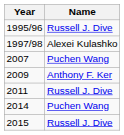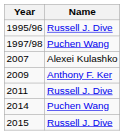1997/98 | Name: Alexei Kulashko -> Puchen Wang
2007 | Name: Puchen Wang -> Alexei Kulashko
